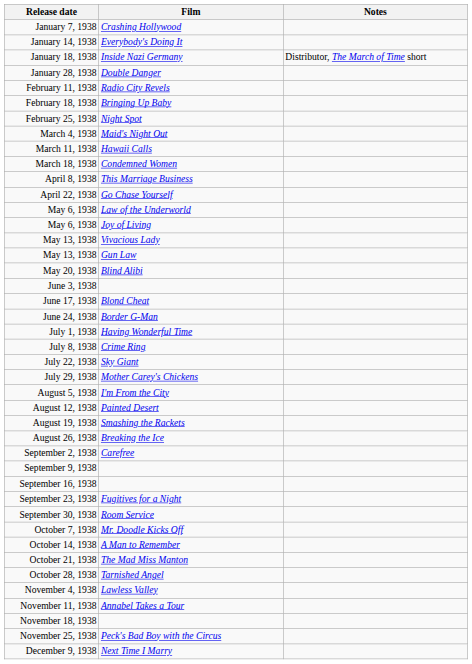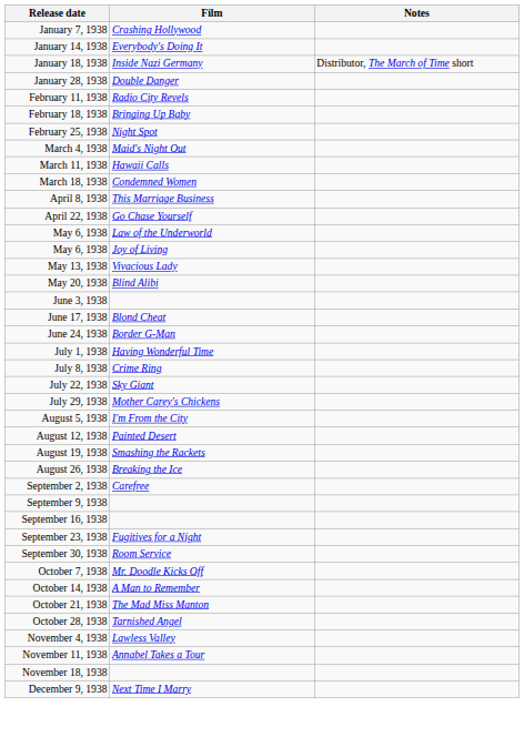- row: May 13, 1938 | Gun Law
- row: November 25, 1938 | Peck's Bad Boy with the Circus
